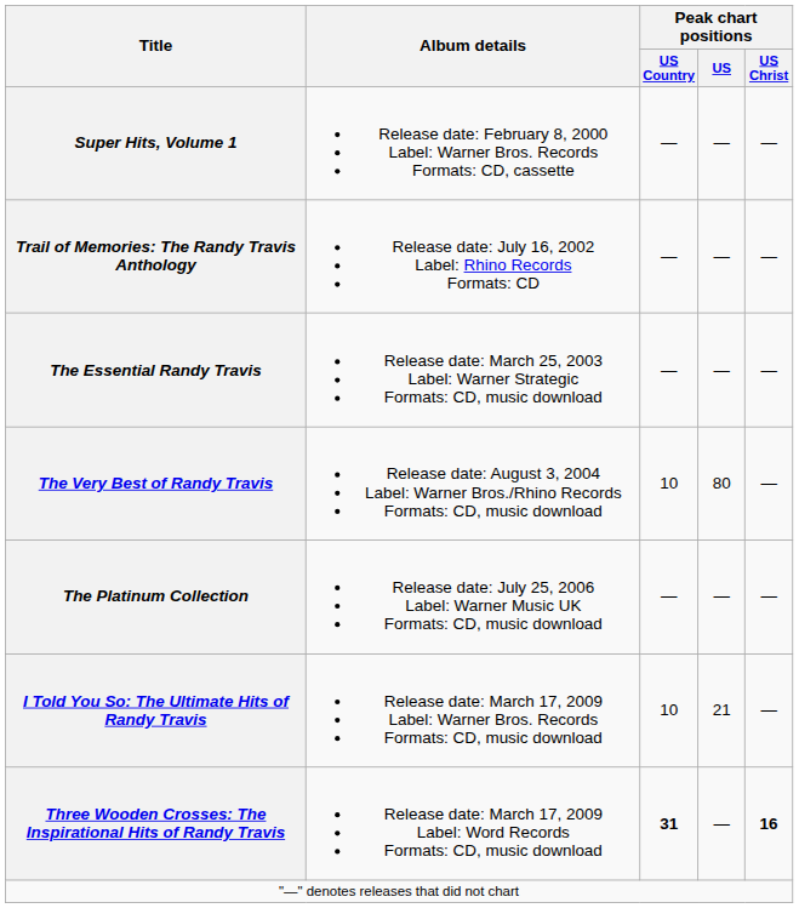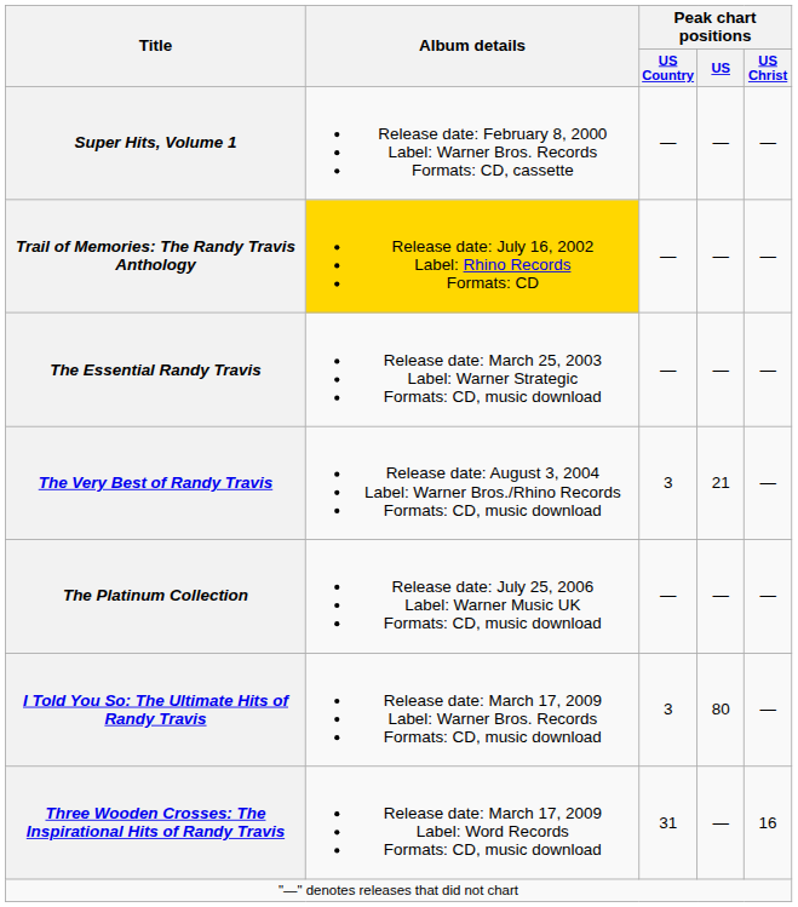Trail of Memories: The Randy Travis Anthology | Album details: no background -> gold background
The Very Best of Randy Travis | Peak chart positions / US Country: 10 -> 3
The Very Best of Randy Travis | Peak chart positions / US: 80 -> 21
I Told You So: The Ultimate Hits of Randy Travis | Peak chart positions / US Country: 10 -> 3
I Told You So: The Ultimate Hits of Randy Travis | Peak chart positions / US: 21 -> 80
Three Wooden Crosses: The Inspirational Hits of Randy Travis | Peak chart positions / US Country: bold -> normal
Three Wooden Crosses: The Inspirational Hits of Randy Travis | Peak chart positions / US Christ: bold -> normal
